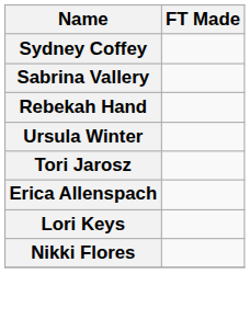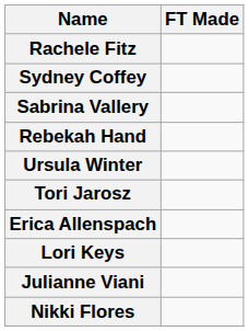+ row: Rachele Fitz
+ row: Julianne Viani
